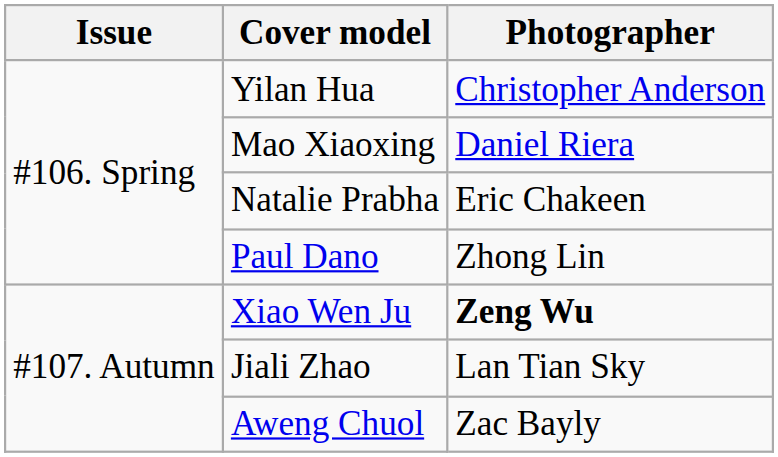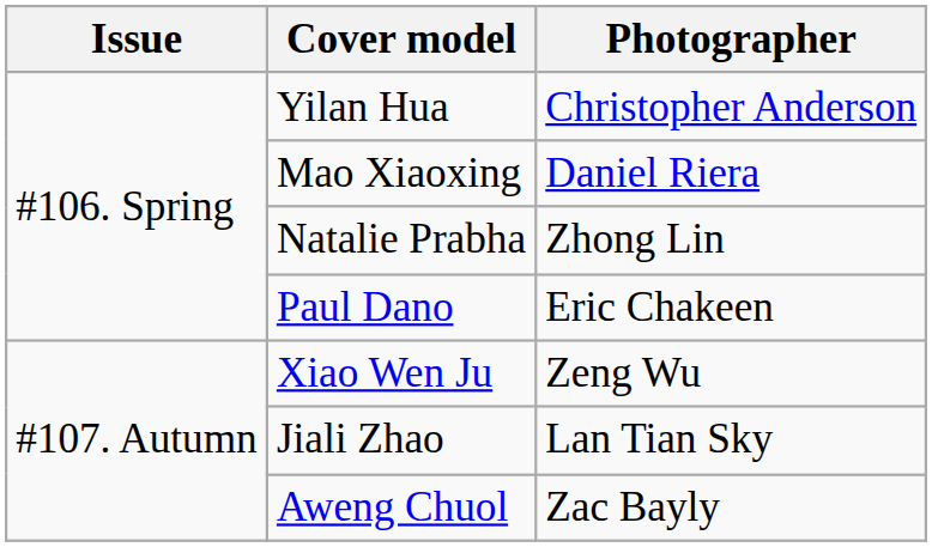Natalie Prabha | Photographer: Eric Chakeen -> Zhong Lin
Paul Dano | Photographer: Zhong Lin -> Eric Chakeen
Xiao Wen Ju | Photographer: bold -> normal
